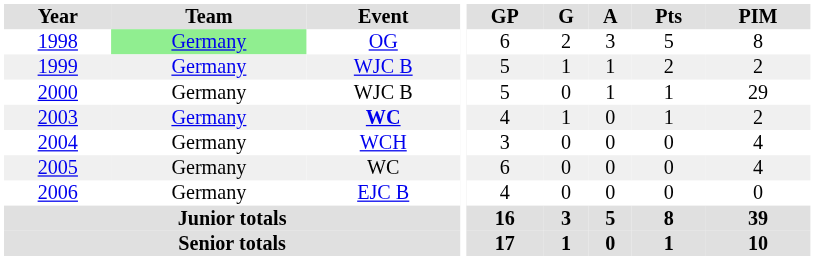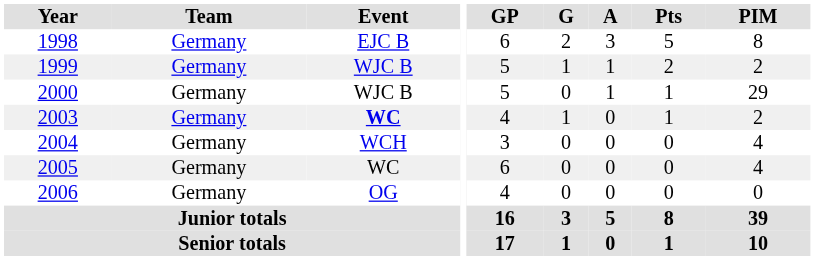1998 | Team: lightgreen background -> no background
1998 | Event: OG -> EJC B
2006 | Event: EJC B -> OG
